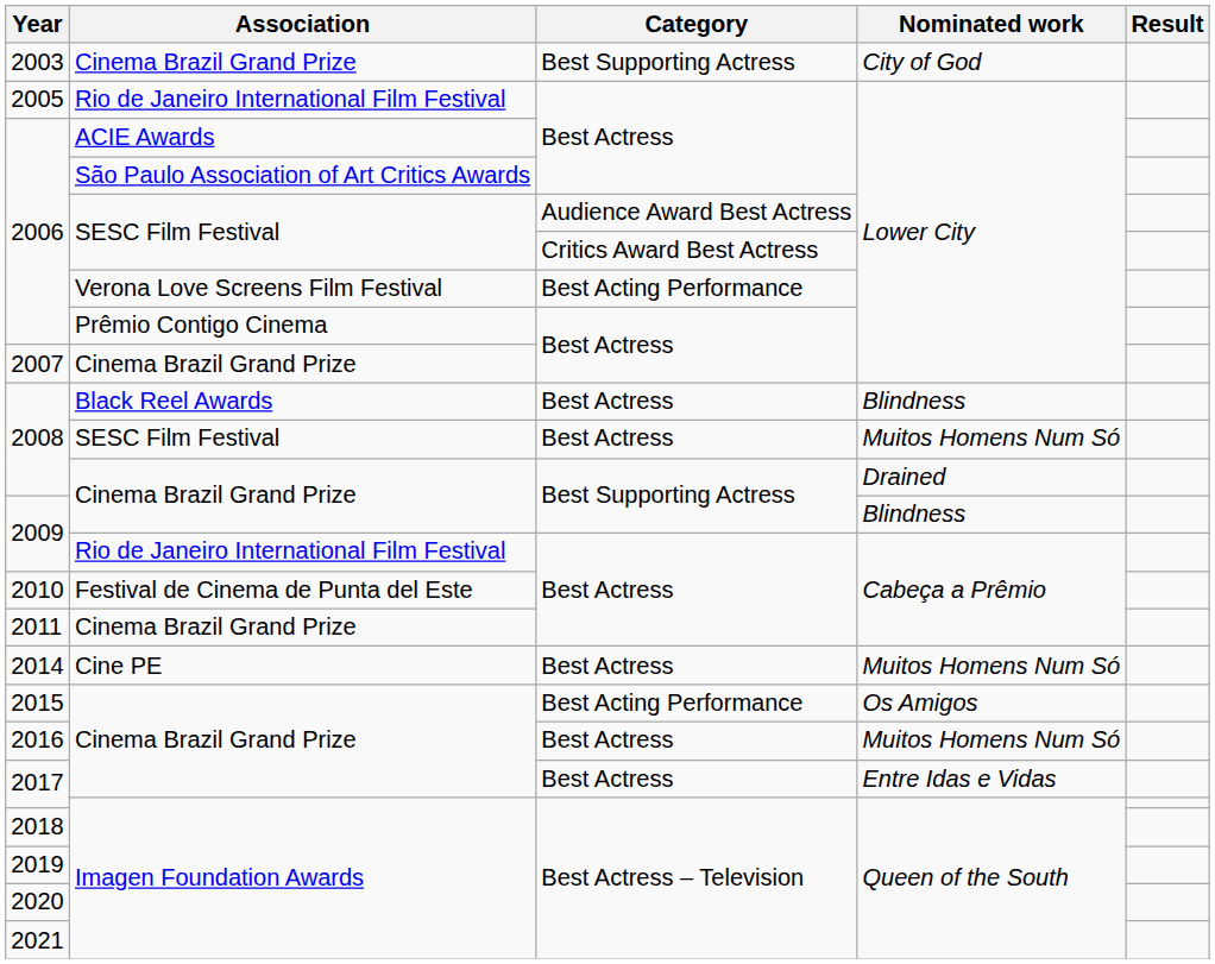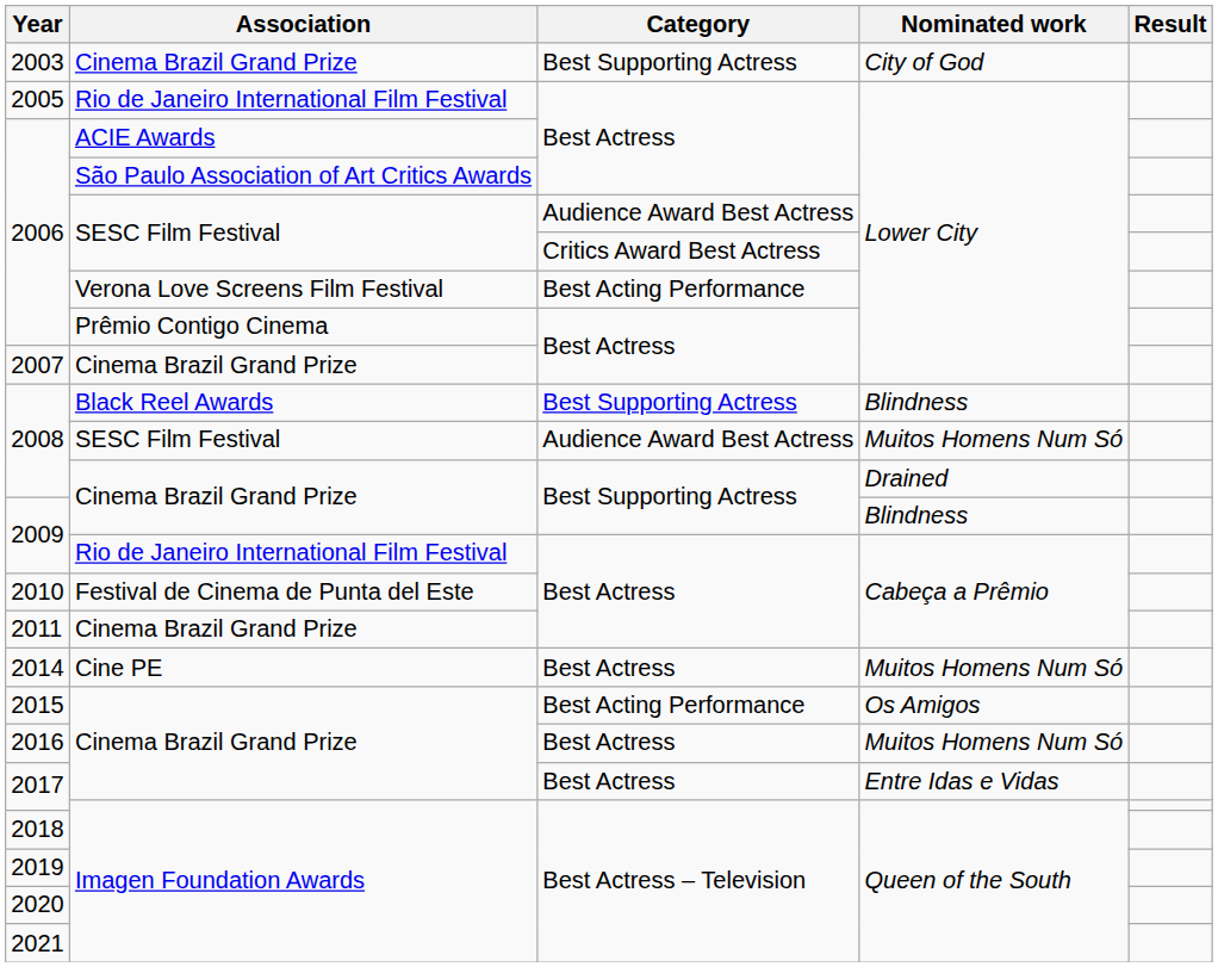2008 / Black Reel Awards | Category: Best Actress -> Best Supporting Actress
2008 / SESC Film Festival | Category: Best Actress -> Audience Award Best Actress
